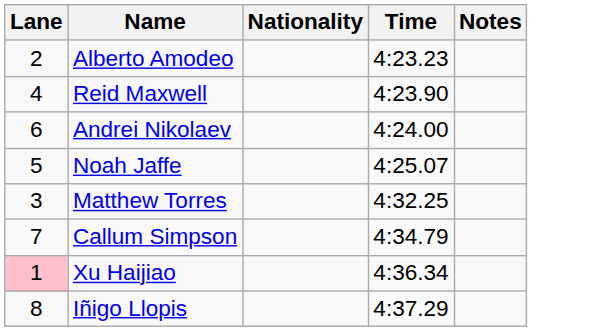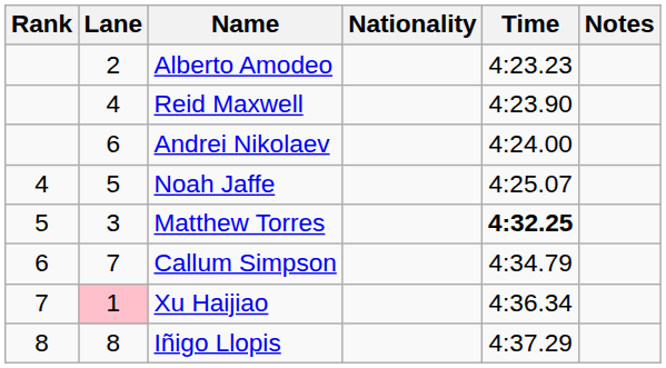+ column: Rank | 4 | 5 | 6 | 7 | 8
Matthew Torres | Time: normal -> bold
